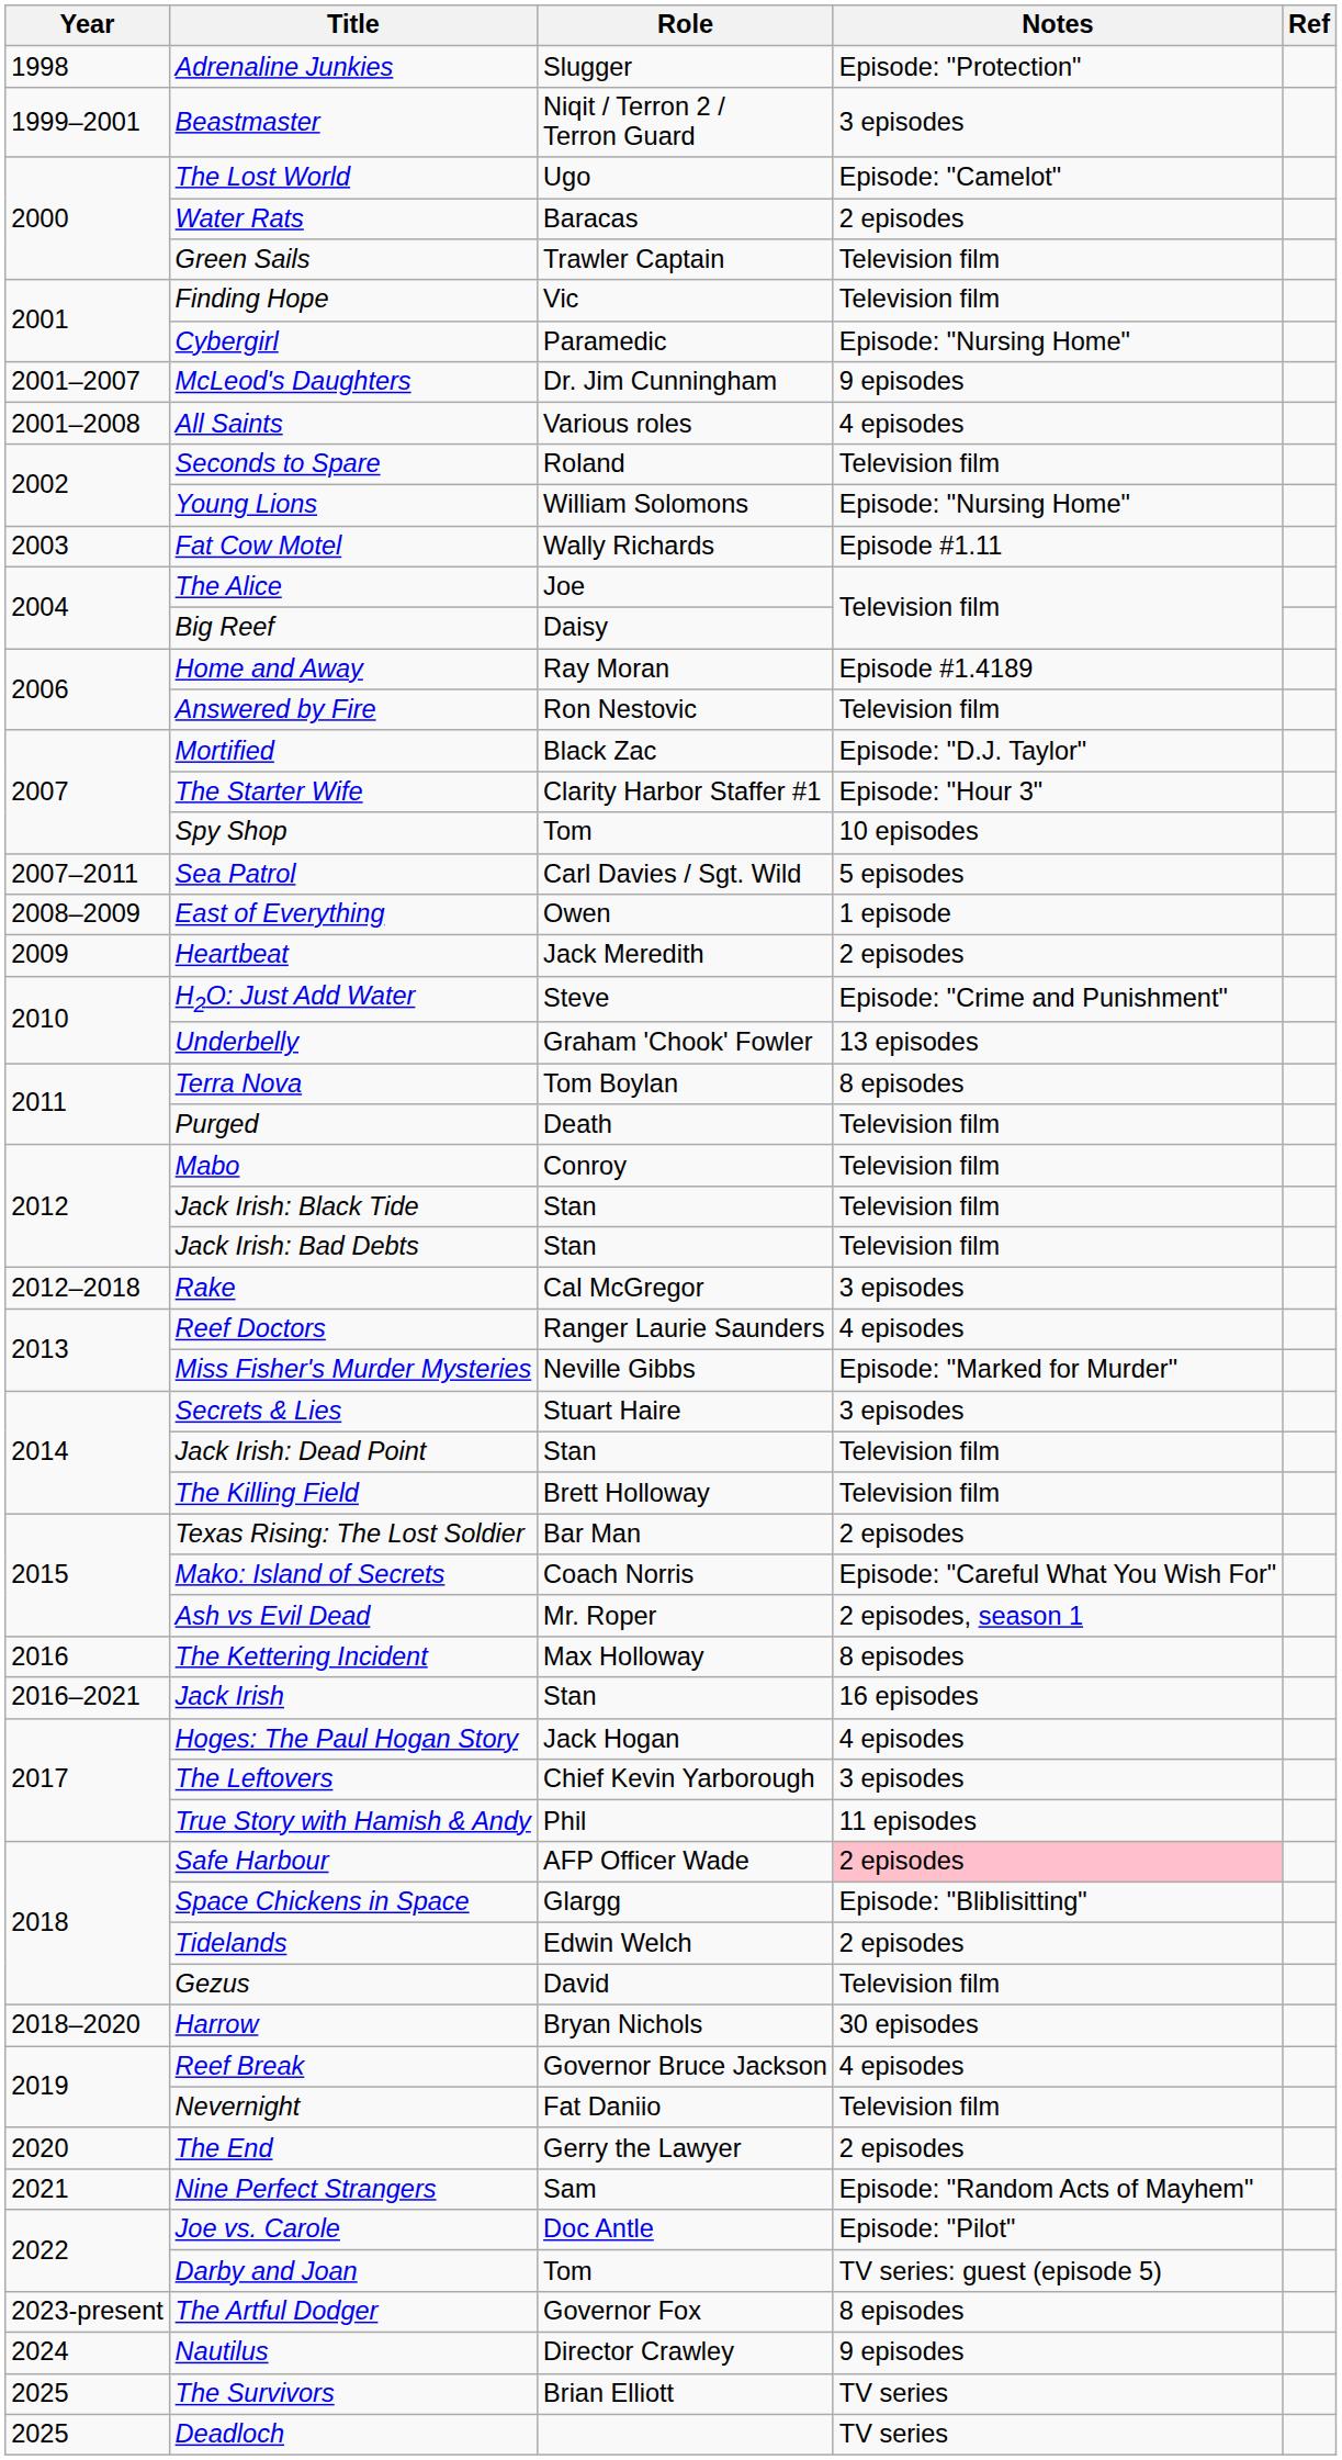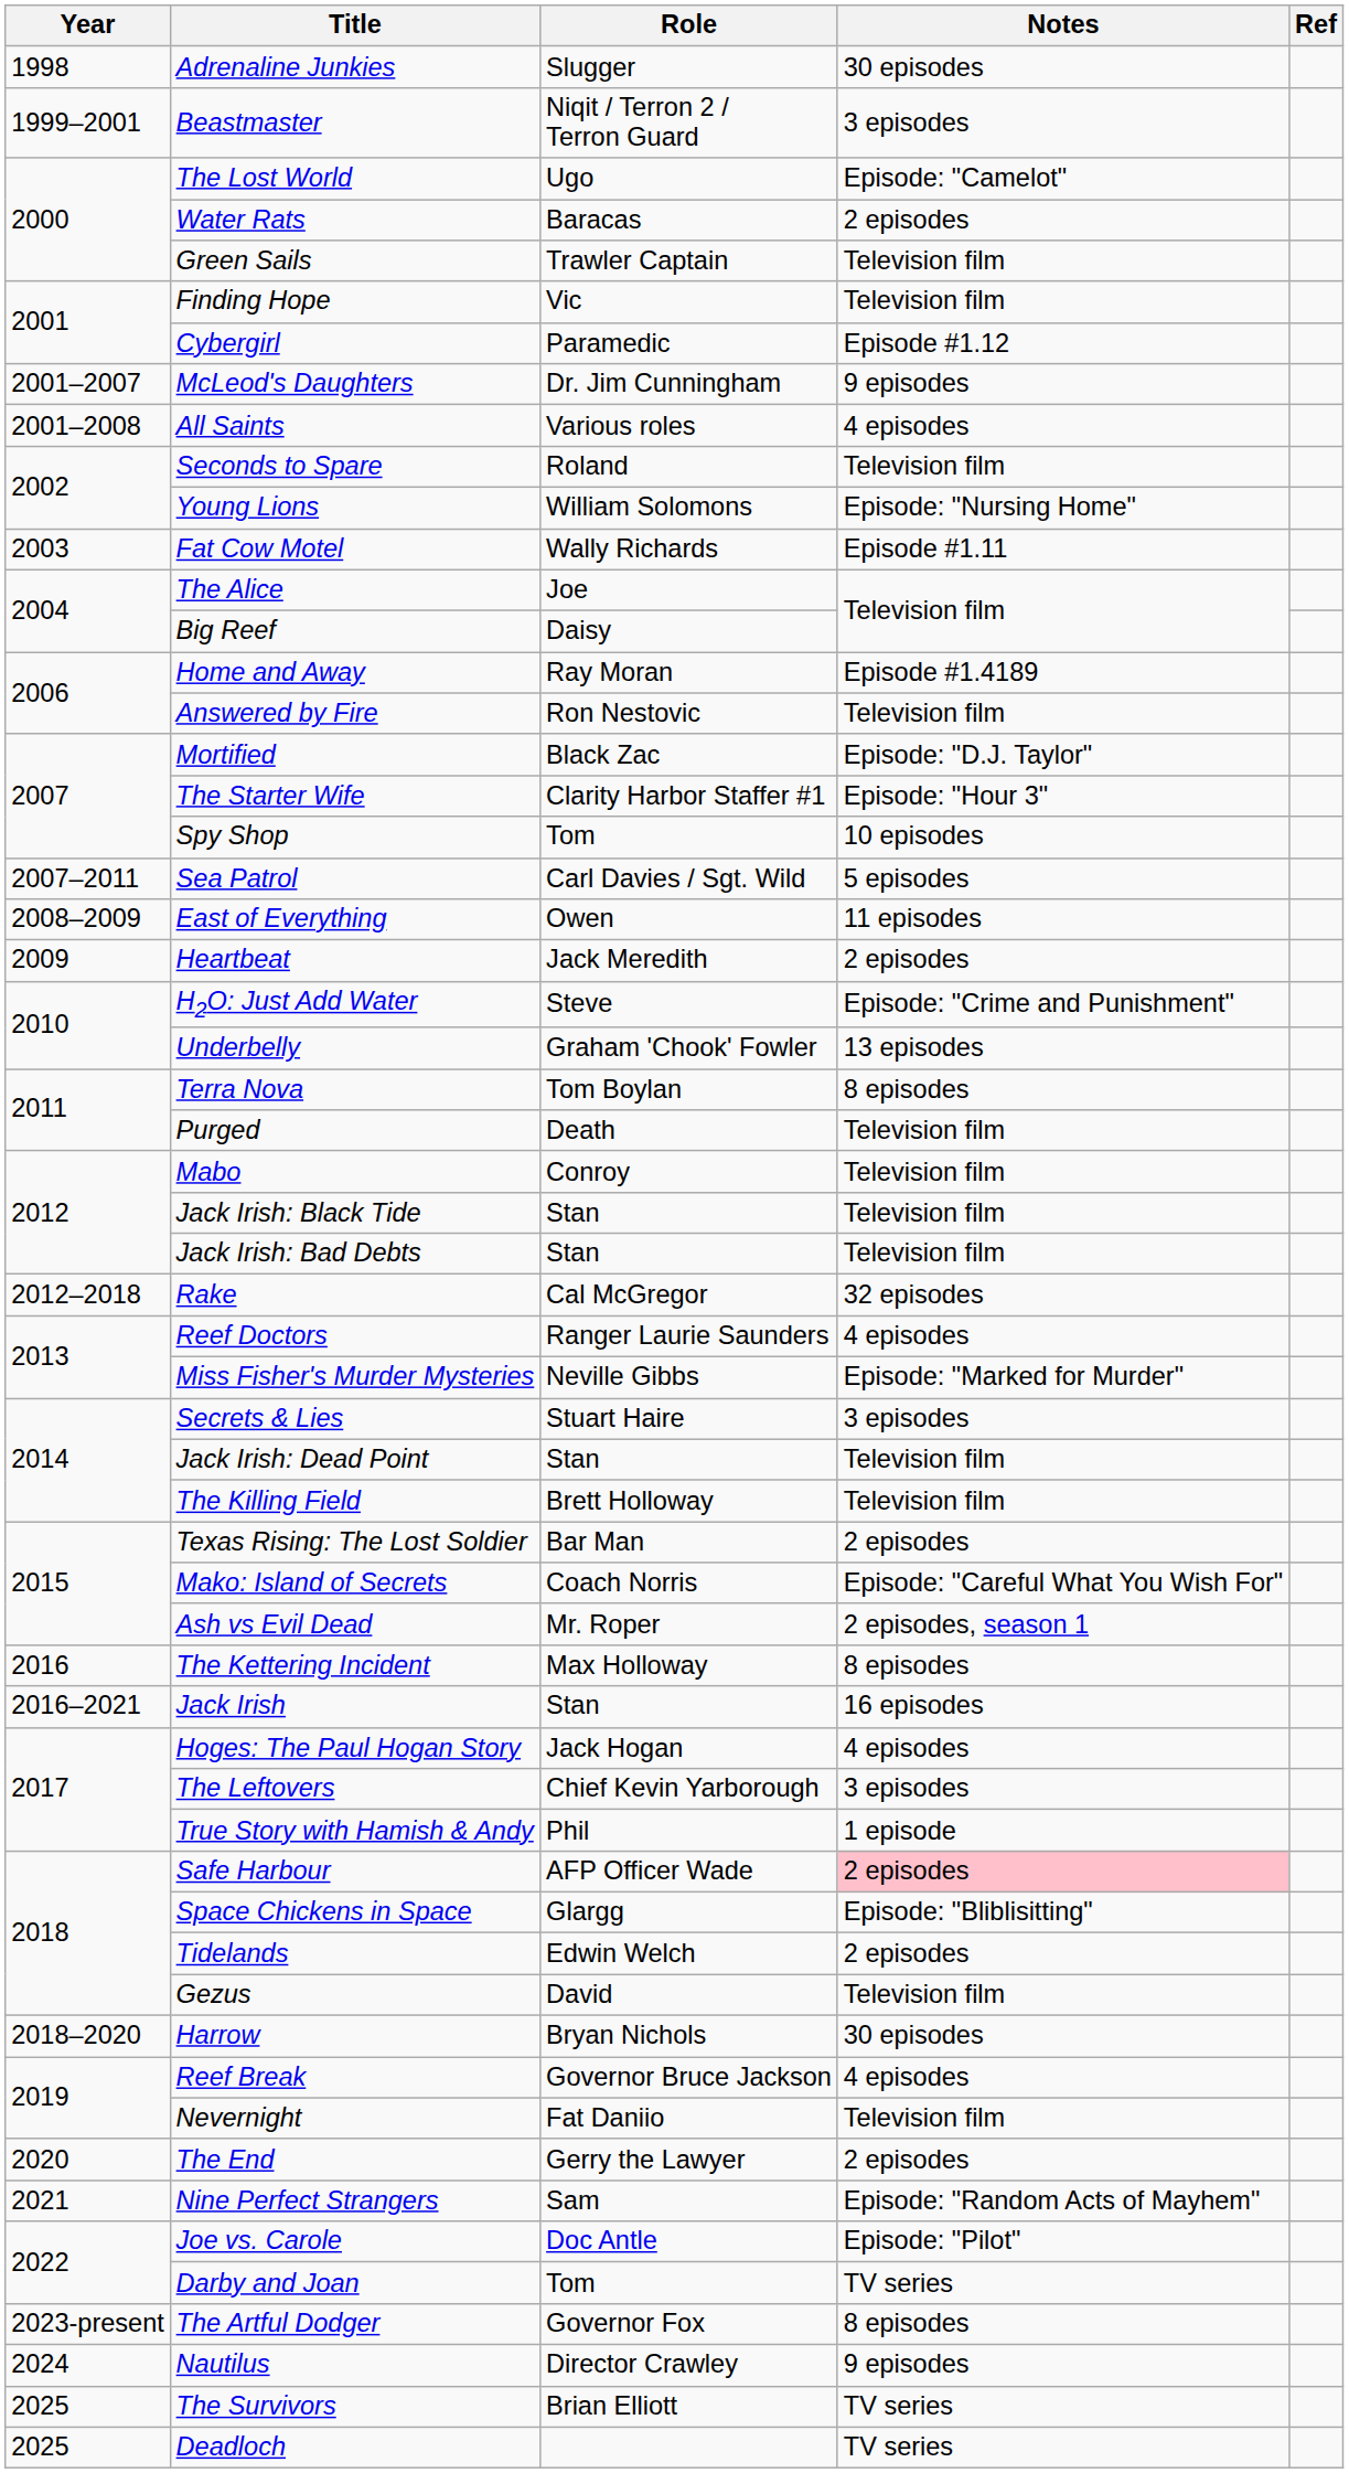Adrenaline Junkies | Notes: Episode: "Protection" -> 30 episodes
Cybergirl | Notes: Episode: "Nursing Home" -> Episode #1.12
East of Everything | Notes: 1 episode -> 11 episodes
Rake | Notes: 3 episodes -> 32 episodes
True Story with Hamish & Andy | Notes: 11 episodes -> 1 episode
Darby and Joan | Notes: TV series: guest (episode 5) -> TV series
